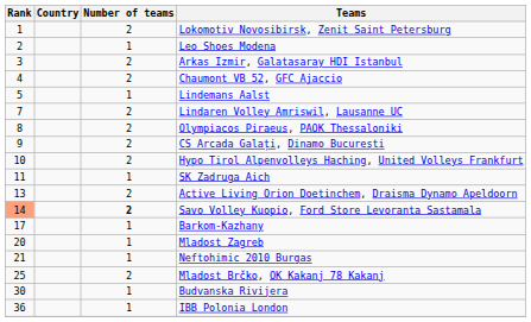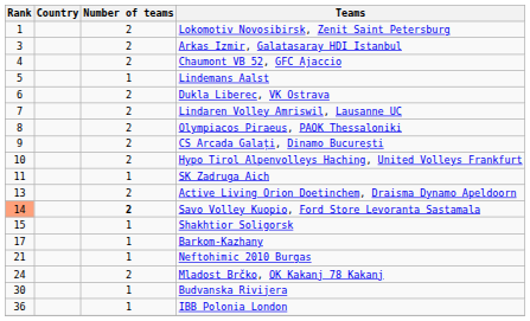- row: 2 | 1 | Leo Shoes Modena
+ row: 6 | 2 | Dukla Liberec, VK Ostrava
+ row: 15 | 1 | Shakhtior Soligorsk
- row: 20 | 1 | Mladost Zagreb
Mladost Brčko, OK Kakanj 78 Kakanj | Rank: 25 -> 24
